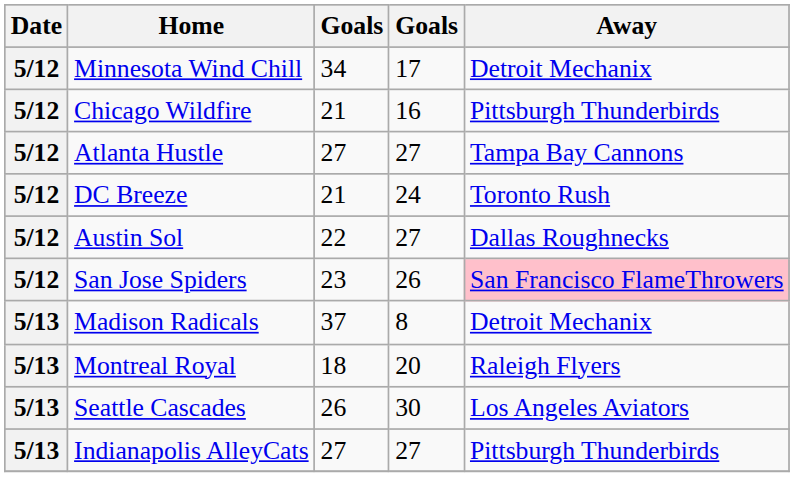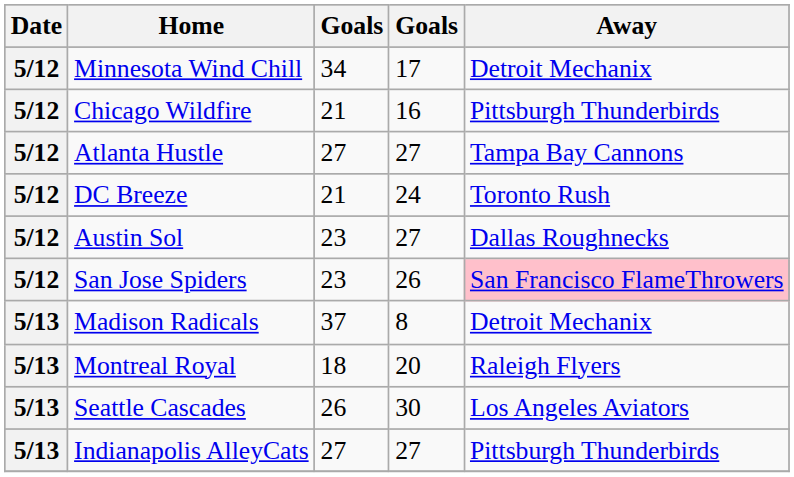Austin Sol | column 3: 22 -> 23
